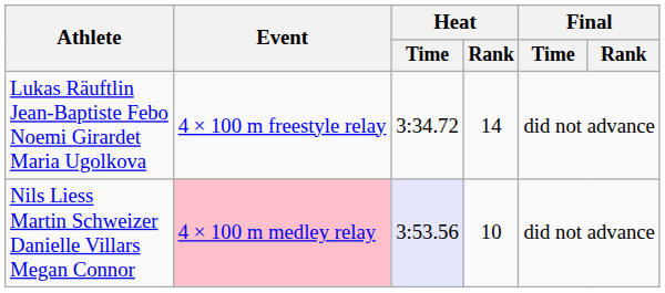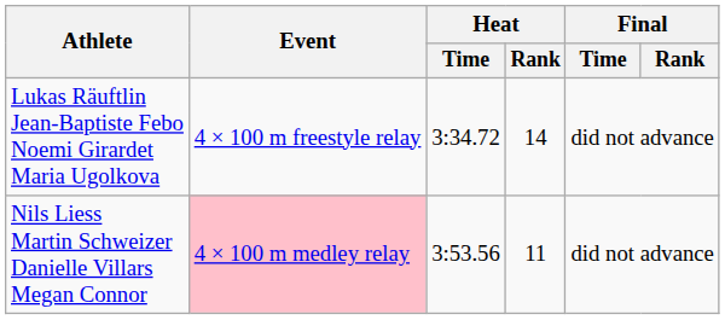Nils Liess Martin Schweizer Danielle Villars Megan Connor | Heat / Time: lavender background -> no background
Nils Liess Martin Schweizer Danielle Villars Megan Connor | Heat / Rank: 10 -> 11
